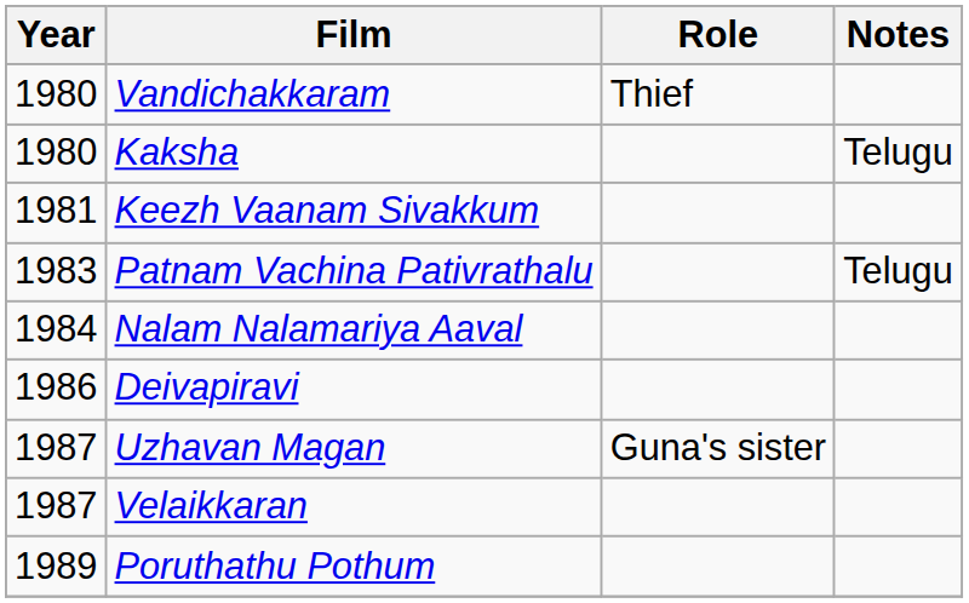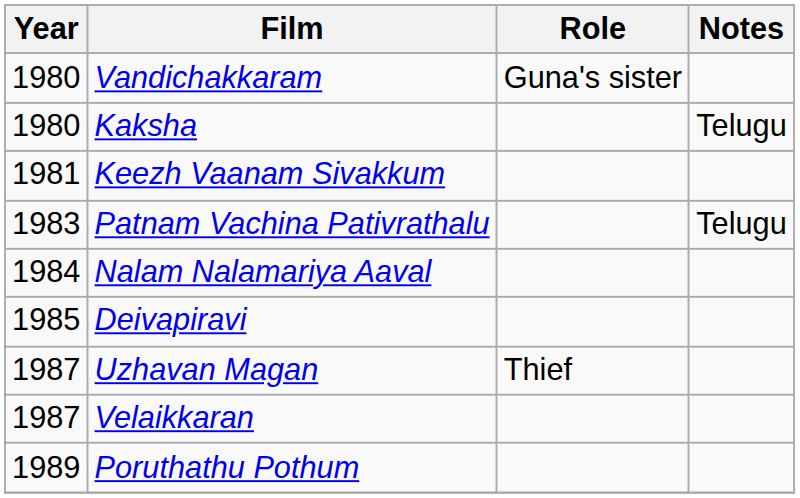Vandichakkaram | Role: Thief -> Guna's sister
Deivapiravi | Year: 1986 -> 1985
Uzhavan Magan | Role: Guna's sister -> Thief
